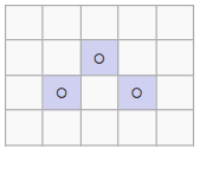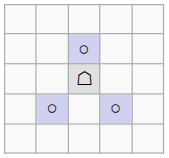+ row: ☖
